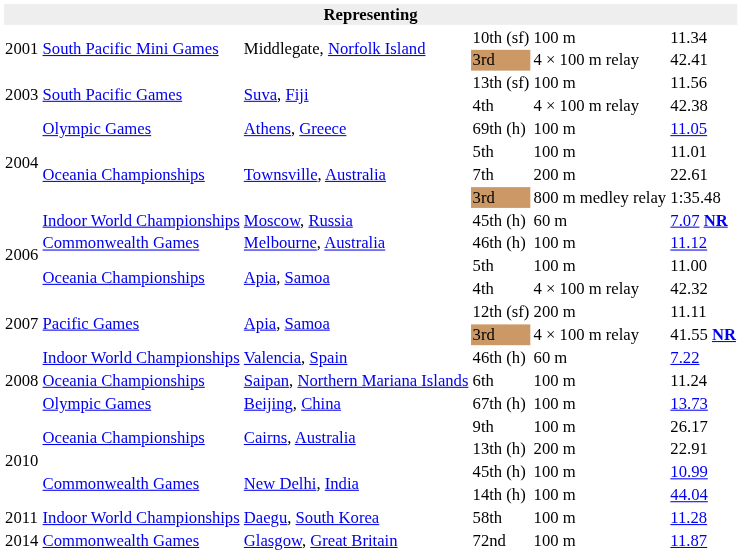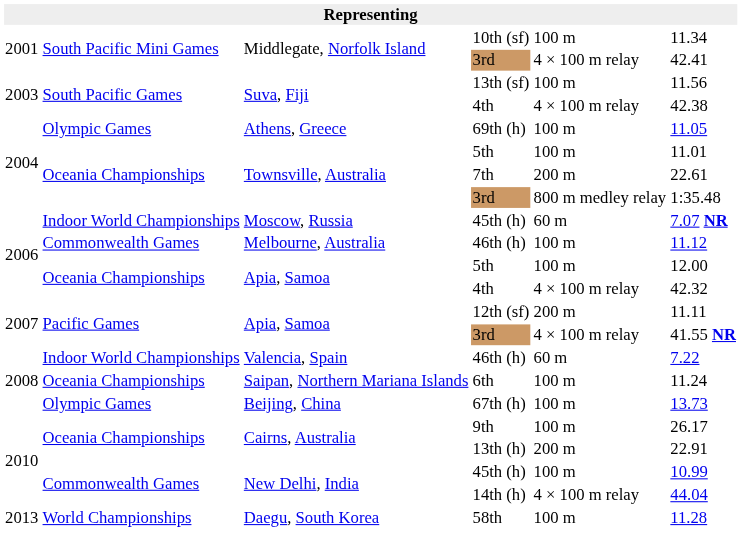Apia, Samoa / 5th | column 6: 11.00 -> 12.00
14th (h) | column 5: 100 m -> 4 × 100 m relay
58th | column 1: 2011 -> 2013
58th | column 2: Indoor World Championships -> World Championships
- row: 2014 | Commonwealth Games | Glasgow, Great Britain | 72nd | 100 m | 11.87
